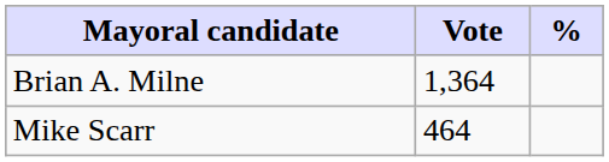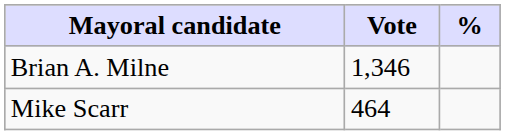Brian A. Milne | Vote: 1,364 -> 1,346
